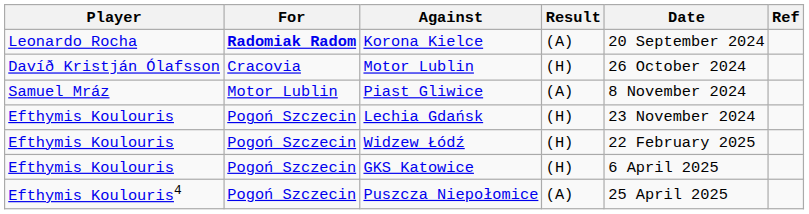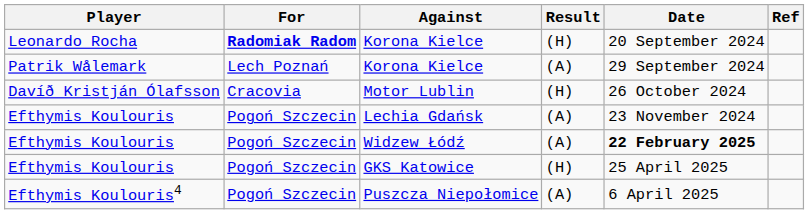Leonardo Rocha / Korona Kielce | Result: (A) -> (H)
+ row: Patrik Wålemark | Lech Poznań | Korona Kielce | (A) | 29 September 2024
- row: Samuel Mráz | Motor Lublin | Piast Gliwice | (A) | 8 November 2024
Lechia Gdańsk | Result: (H) -> (A)
Widzew Łódź | Result: (H) -> (A)
Widzew Łódź | Date: normal -> bold
GKS Katowice | Date: 6 April 2025 -> 25 April 2025
Puszcza Niepołomice | Date: 25 April 2025 -> 6 April 2025
